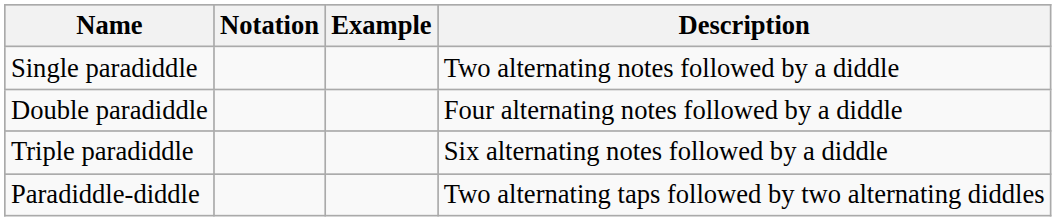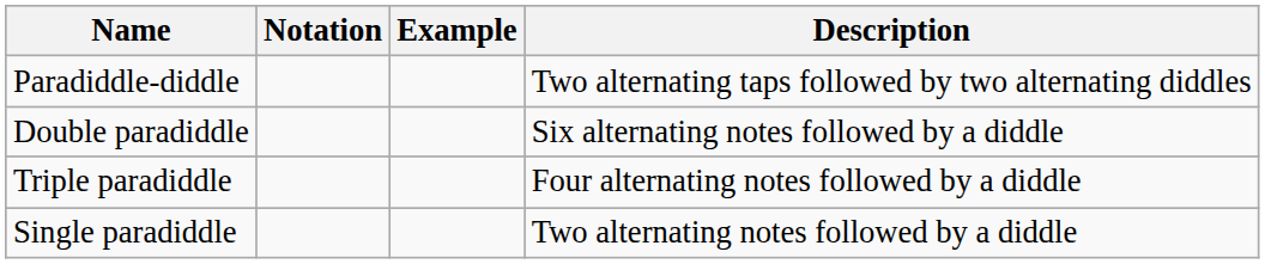rows swapped: Single paradiddle <-> Paradiddle-diddle
Double paradiddle | Description: Four alternating notes followed by a diddle -> Six alternating notes followed by a diddle
Triple paradiddle | Description: Six alternating notes followed by a diddle -> Four alternating notes followed by a diddle
